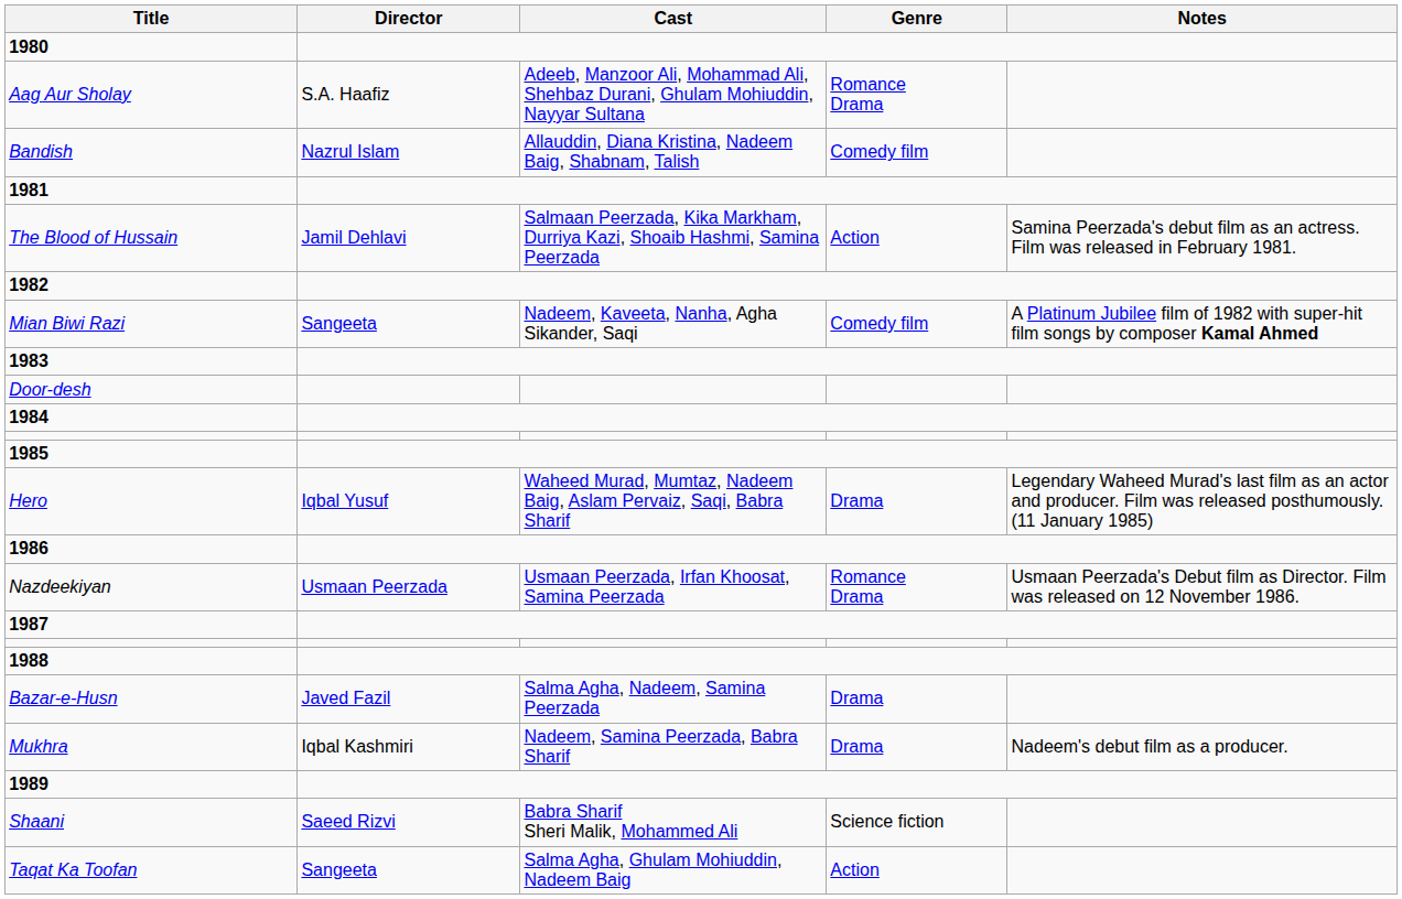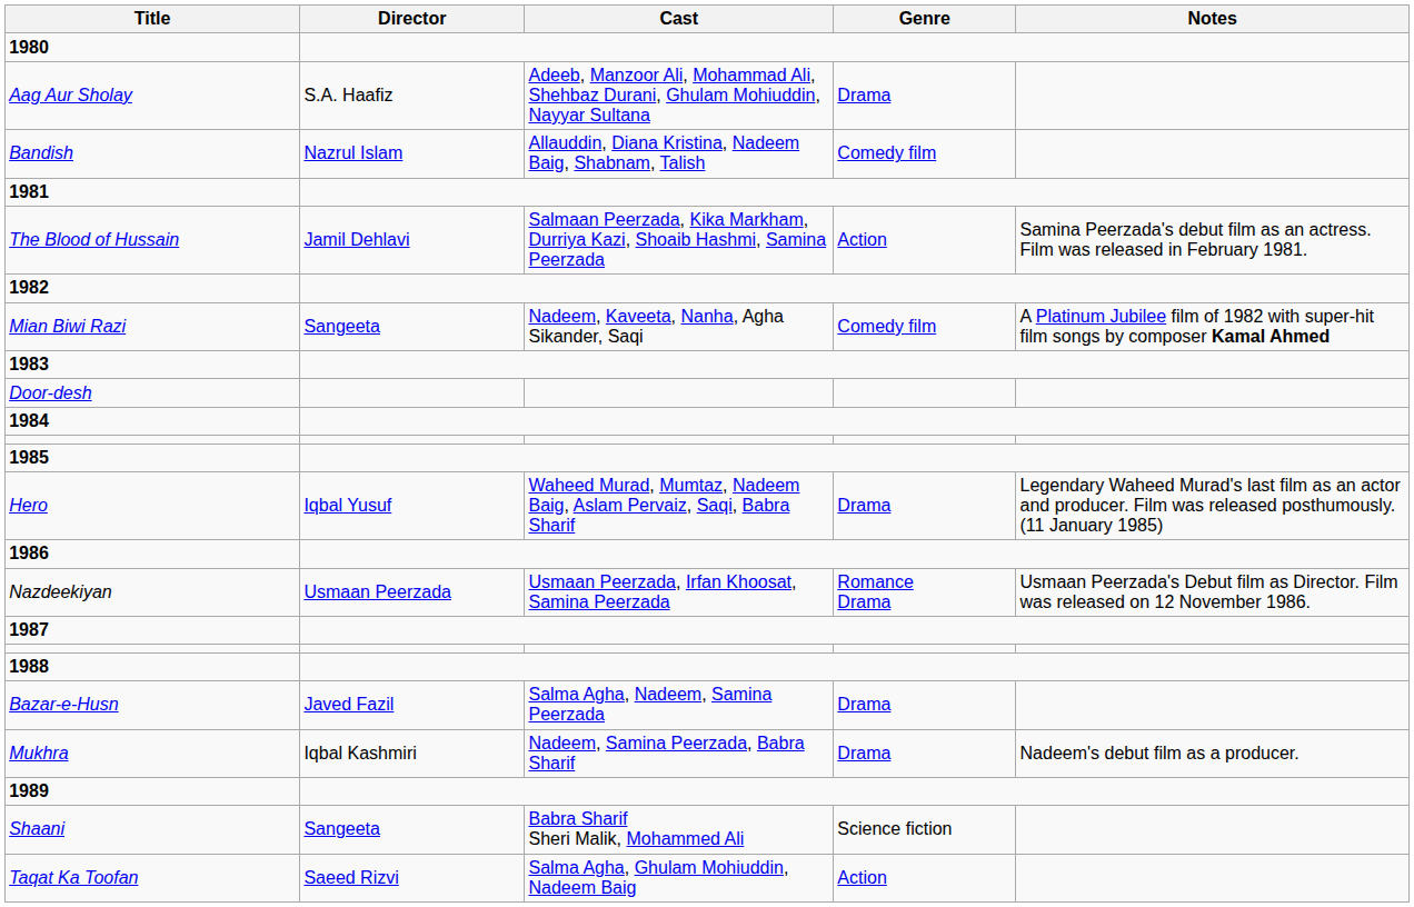Aag Aur Sholay | Genre: Romance Drama -> Drama
Shaani | Director: Saeed Rizvi -> Sangeeta
Taqat Ka Toofan | Director: Sangeeta -> Saeed Rizvi
